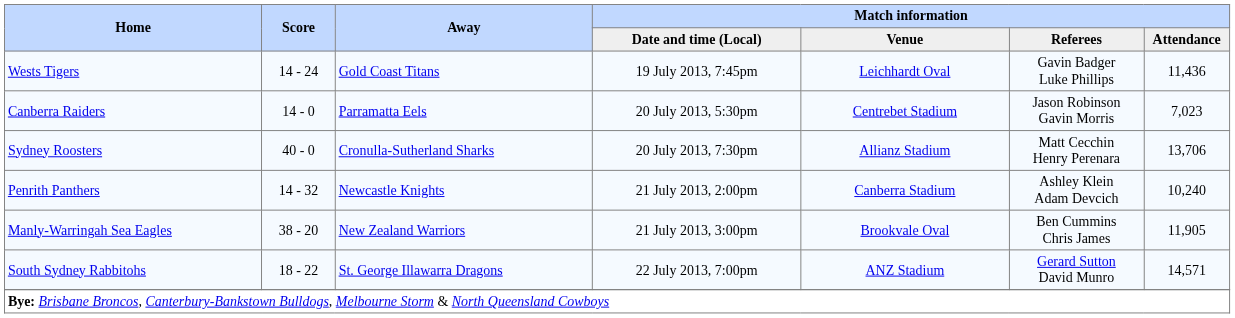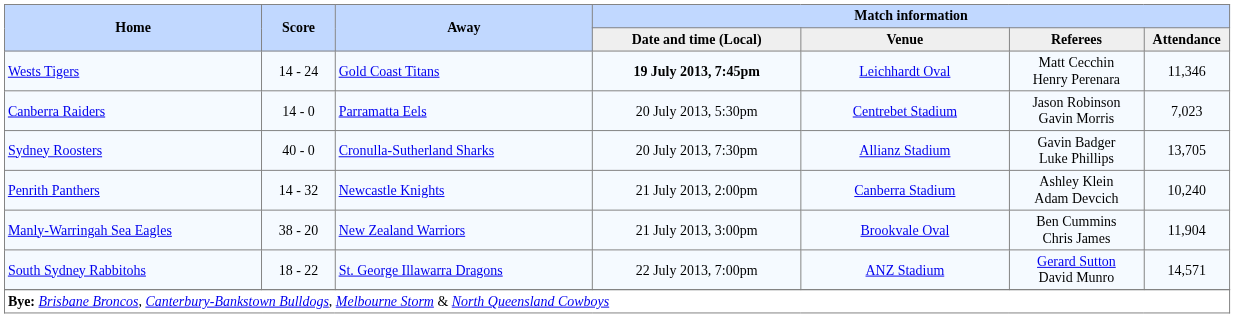Wests Tigers | Match information / Date and time (Local): normal -> bold
Wests Tigers | Match information / Referees: Gavin Badger Luke Phillips -> Matt Cecchin Henry Perenara
Wests Tigers | Match information / Attendance: 11,436 -> 11,346
Sydney Roosters | Match information / Referees: Matt Cecchin Henry Perenara -> Gavin Badger Luke Phillips
Sydney Roosters | Match information / Attendance: 13,706 -> 13,705
Manly-Warringah Sea Eagles | Match information / Attendance: 11,905 -> 11,904
